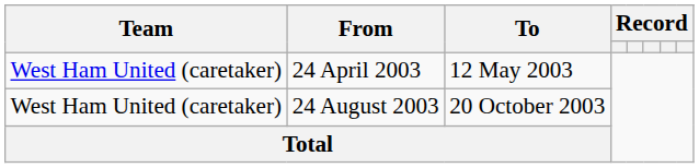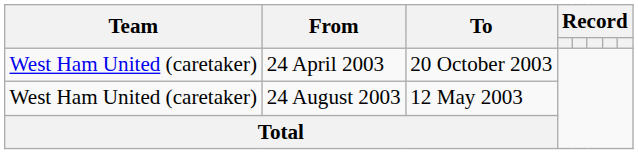24 April 2003 | To: 12 May 2003 -> 20 October 2003
24 August 2003 | To: 20 October 2003 -> 12 May 2003
